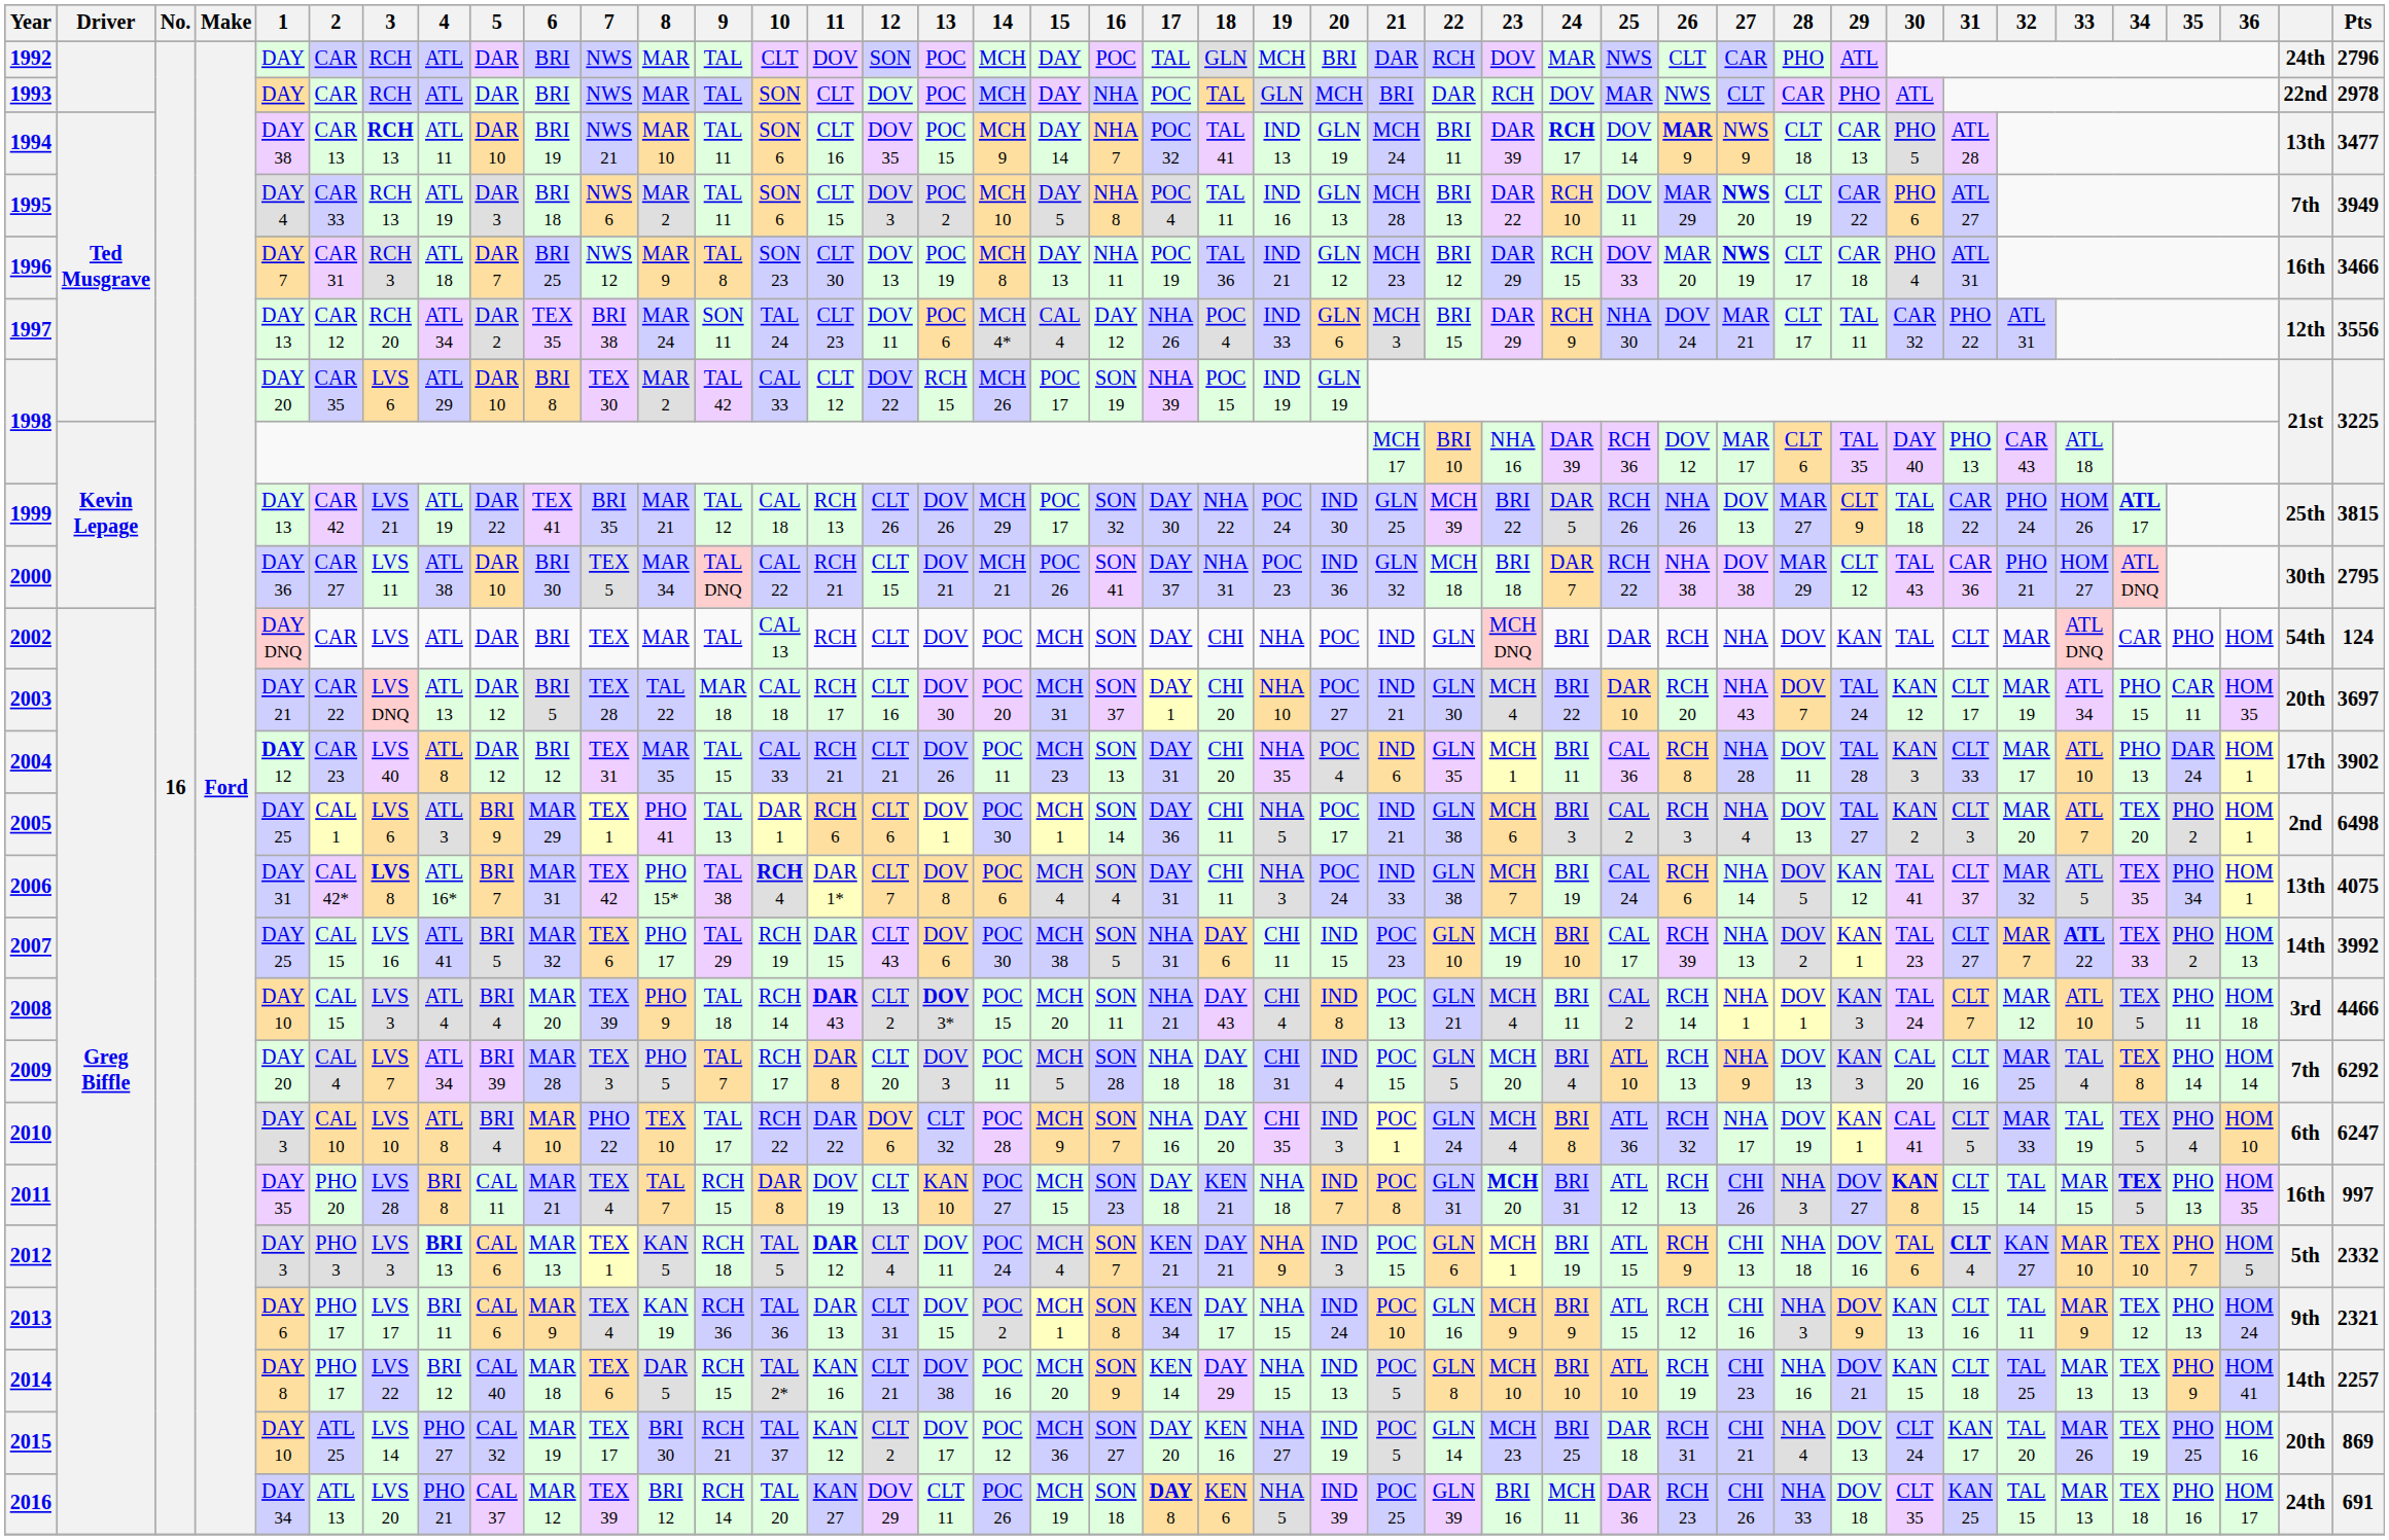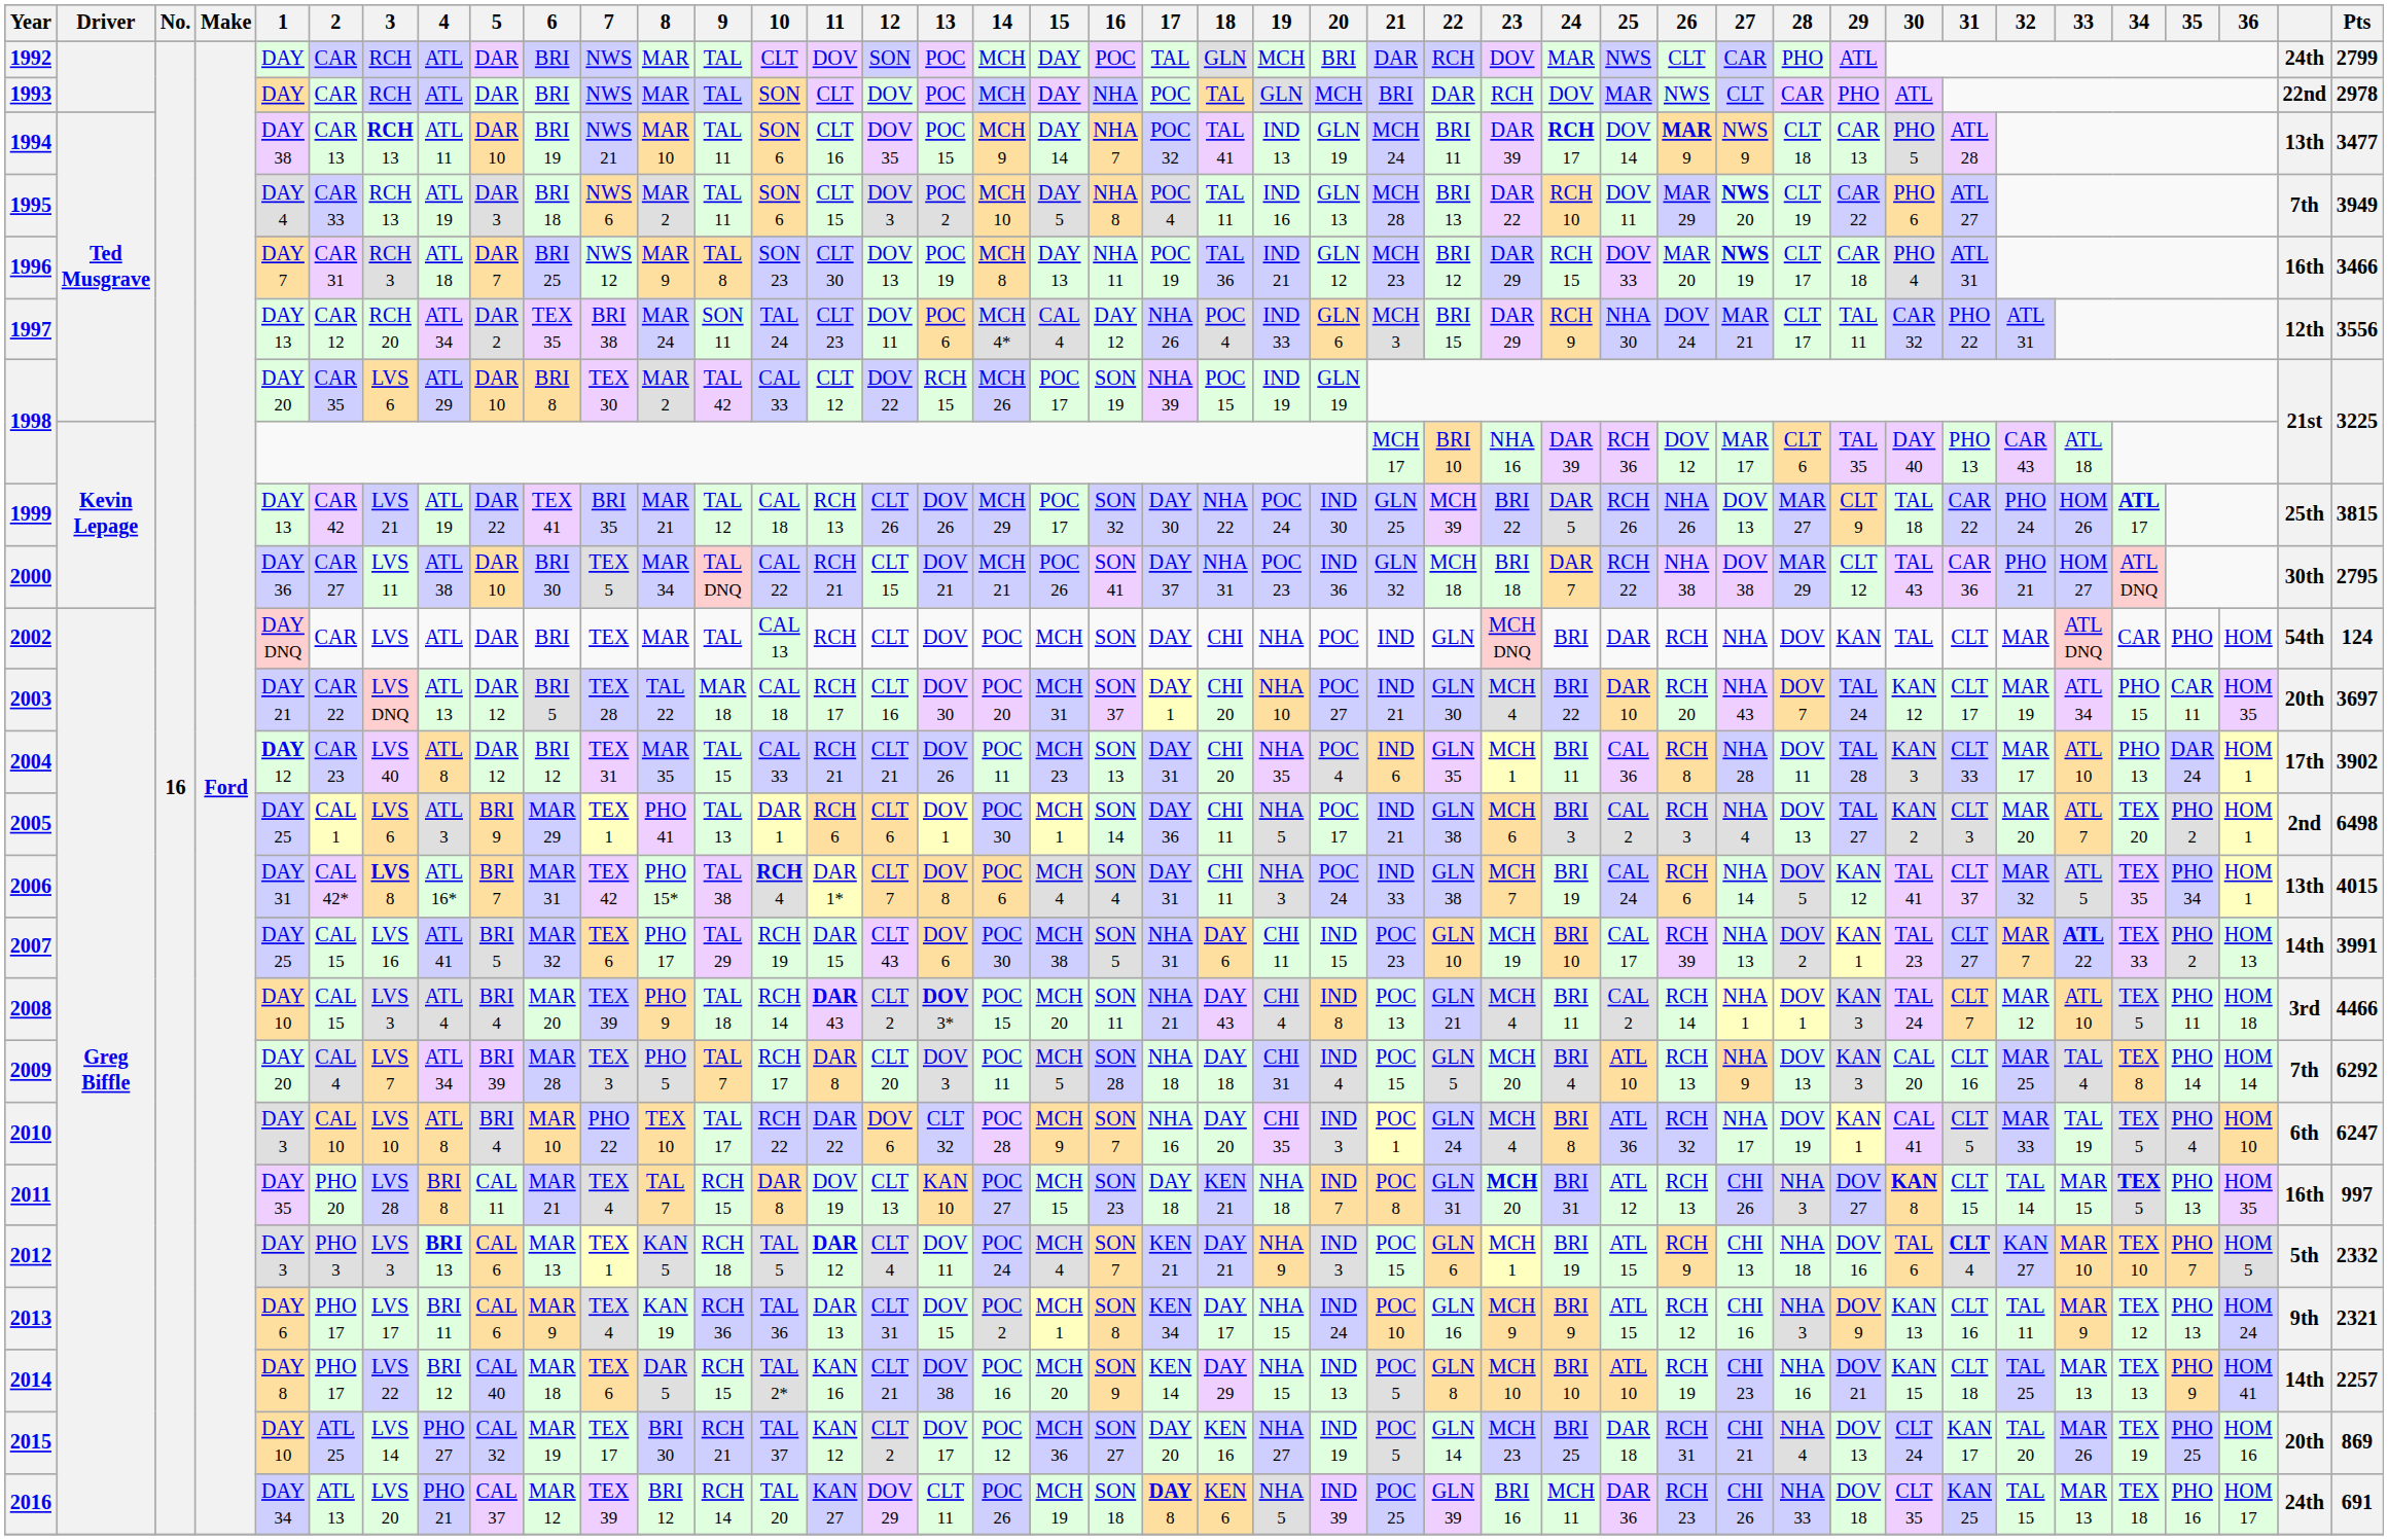1992 | Pts: 2796 -> 2799
2006 | Pts: 4075 -> 4015
2007 | Pts: 3992 -> 3991
